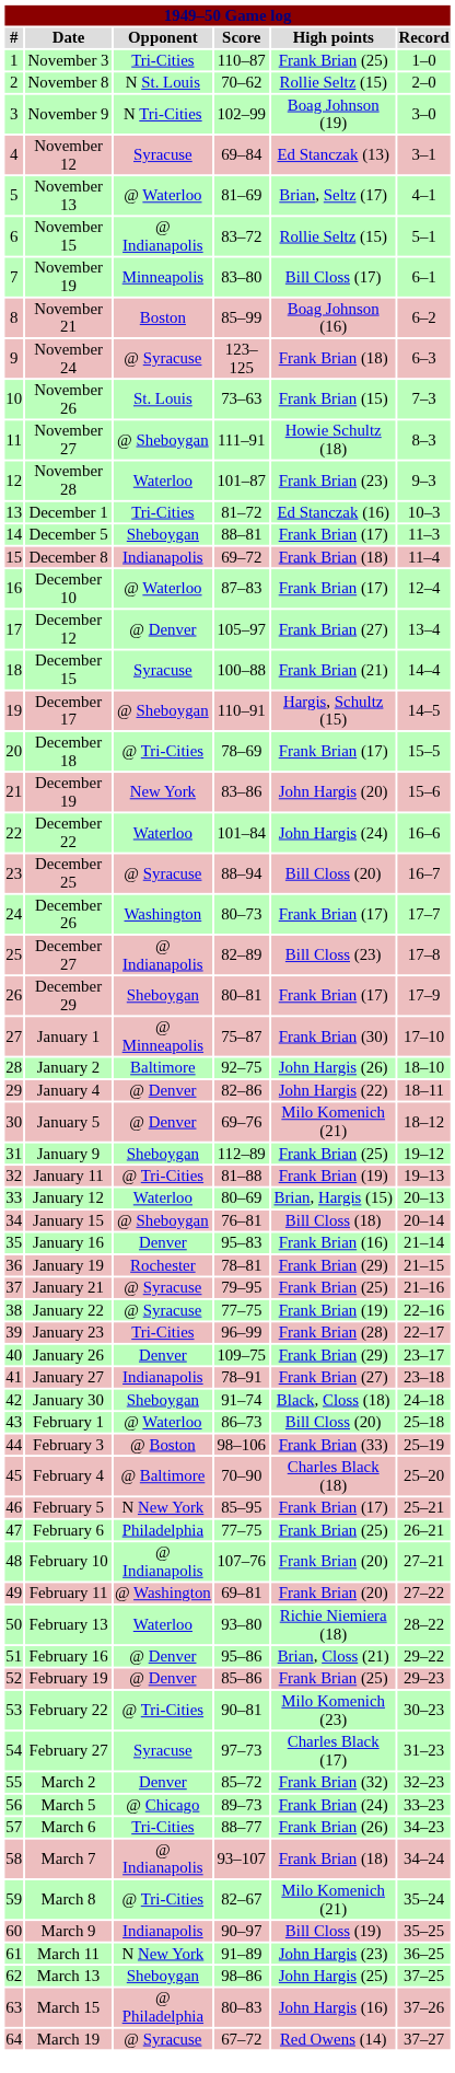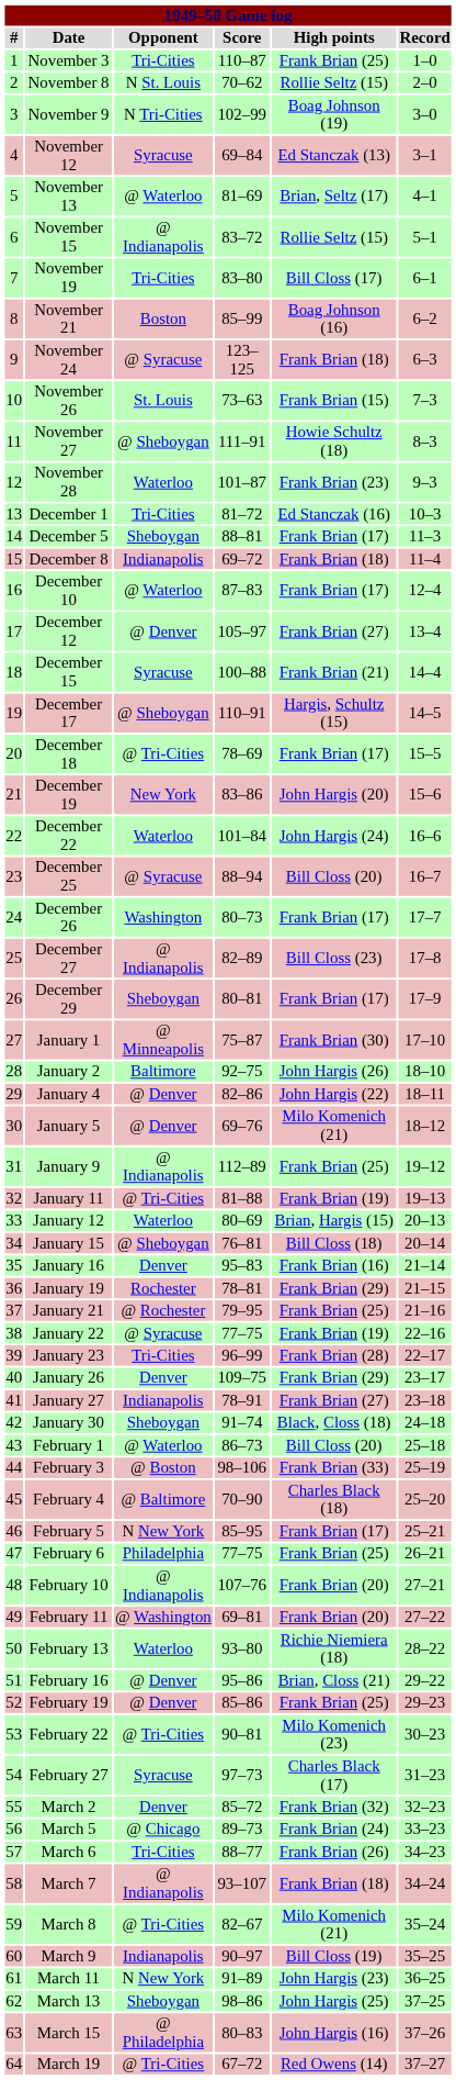November 19 | Opponent: Minneapolis -> Tri-Cities
January 9 | Opponent: Sheboygan -> @ Indianapolis
January 21 | Opponent: @ Syracuse -> @ Rochester
March 19 | Opponent: @ Syracuse -> @ Tri-Cities
